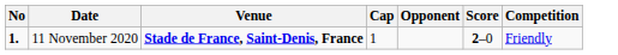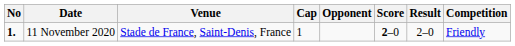+ column: Result | 2–0
11 November 2020 | Venue: bold -> normal
